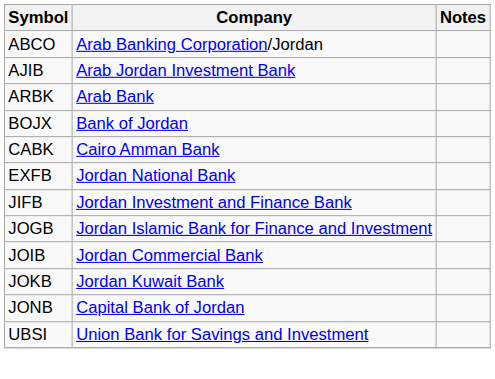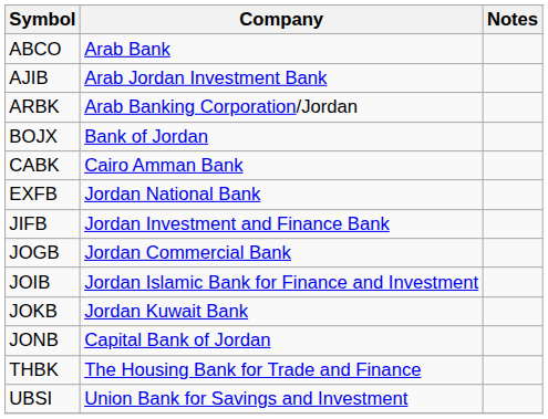ABCO | Company: Arab Banking Corporation/Jordan -> Arab Bank
ARBK | Company: Arab Bank -> Arab Banking Corporation/Jordan
JOGB | Company: Jordan Islamic Bank for Finance and Investment -> Jordan Commercial Bank
JOIB | Company: Jordan Commercial Bank -> Jordan Islamic Bank for Finance and Investment
+ row: THBK | The Housing Bank for Trade and Finance
